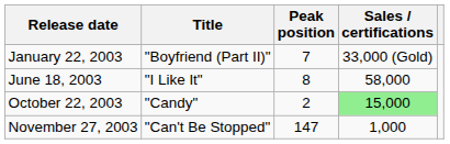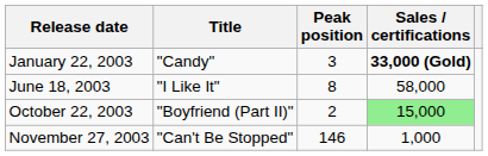January 22, 2003 | Title: "Boyfriend (Part II)" -> "Candy"
January 22, 2003 | Peak position: 7 -> 3
January 22, 2003 | Sales / certifications: normal -> bold
October 22, 2003 | Title: "Candy" -> "Boyfriend (Part II)"
November 27, 2003 | Peak position: 147 -> 146
